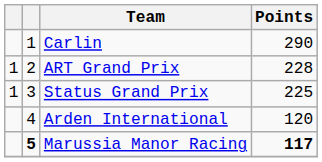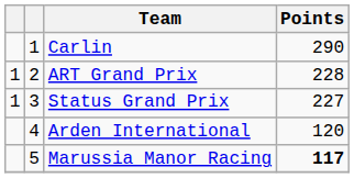Status Grand Prix | Points: 225 -> 227
Marussia Manor Racing | column 2: bold -> normal
